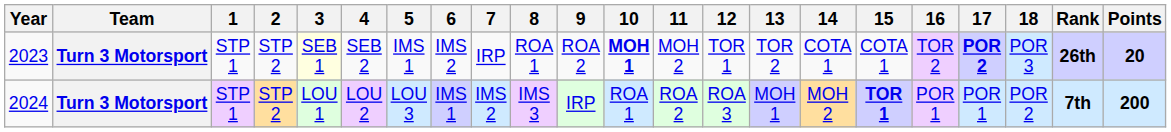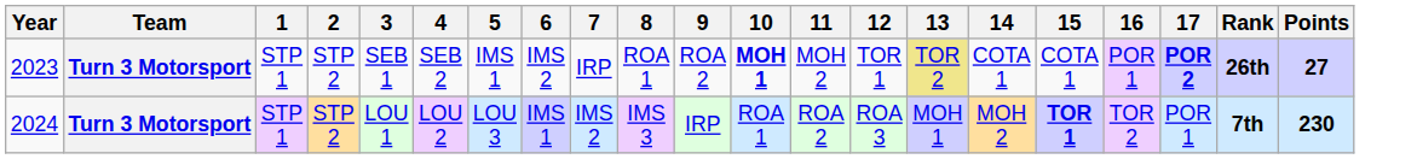- column: 18 | POR 3 | POR 2
2023 | 3: lightyellow background -> no background
2023 | 13: no background -> khaki background
2023 | 16: TOR 2 -> POR 1
2023 | Points: 20 -> 27
2024 | 16: POR 1 -> TOR 2
2024 | Points: 200 -> 230
